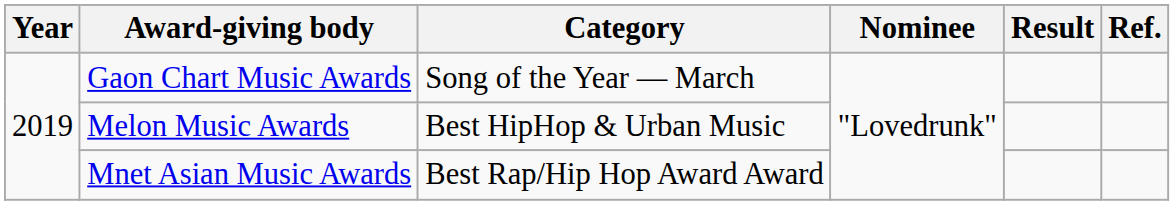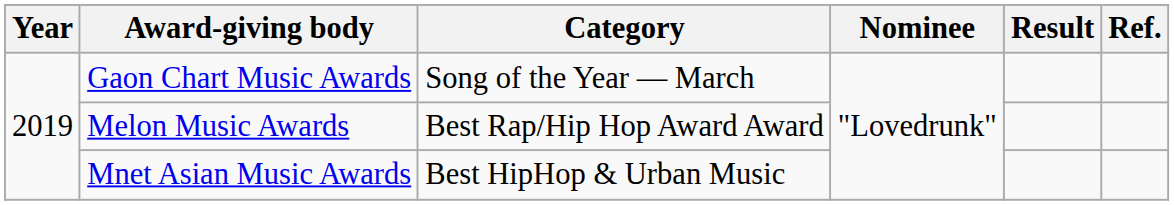Melon Music Awards | Category: Best HipHop & Urban Music -> Best Rap/Hip Hop Award Award
Mnet Asian Music Awards | Category: Best Rap/Hip Hop Award Award -> Best HipHop & Urban Music
